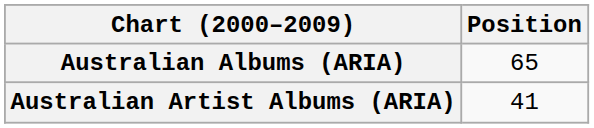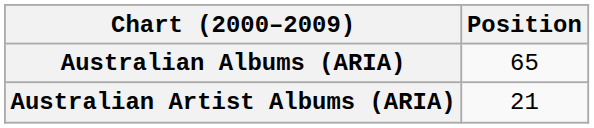Australian Artist Albums (ARIA) | Position: 41 -> 21
